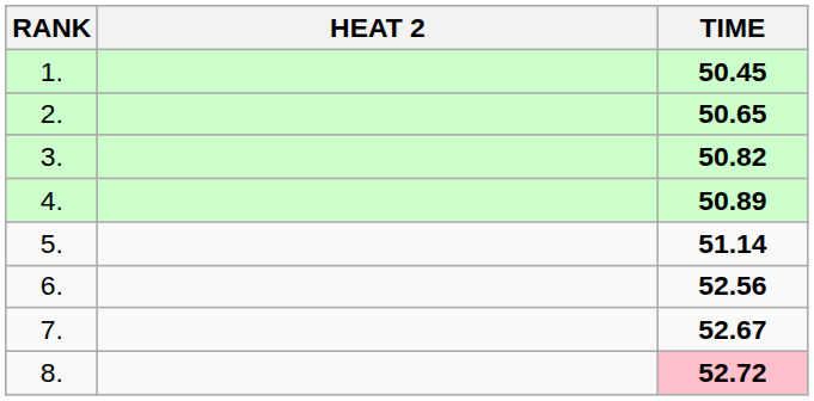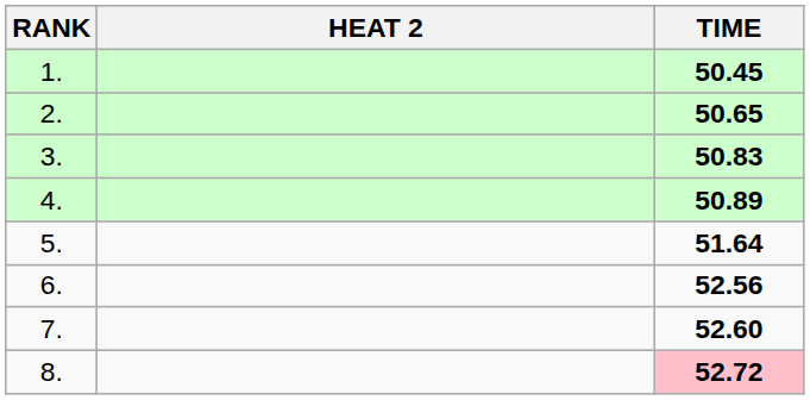3. | TIME: 50.82 -> 50.83
5. | TIME: 51.14 -> 51.64
7. | TIME: 52.67 -> 52.60
